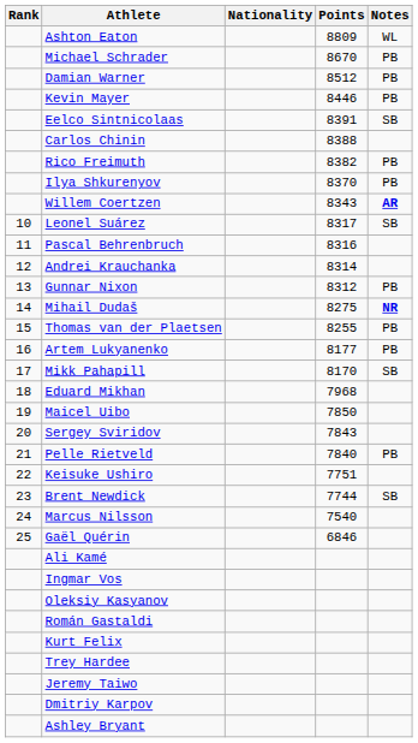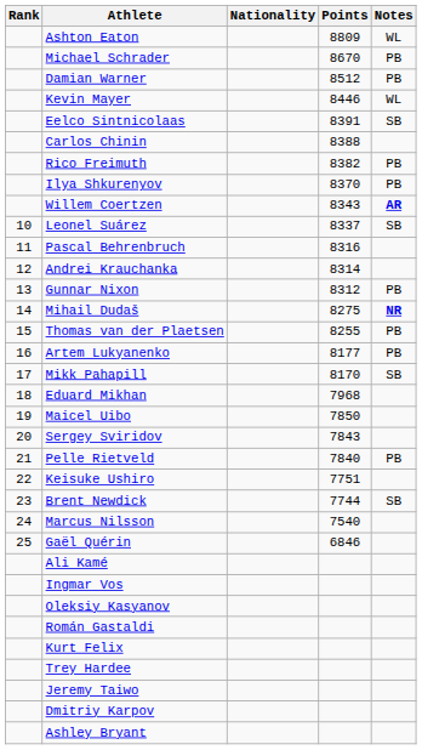Kevin Mayer | Notes: PB -> WL
Leonel Suárez | Points: 8317 -> 8337
